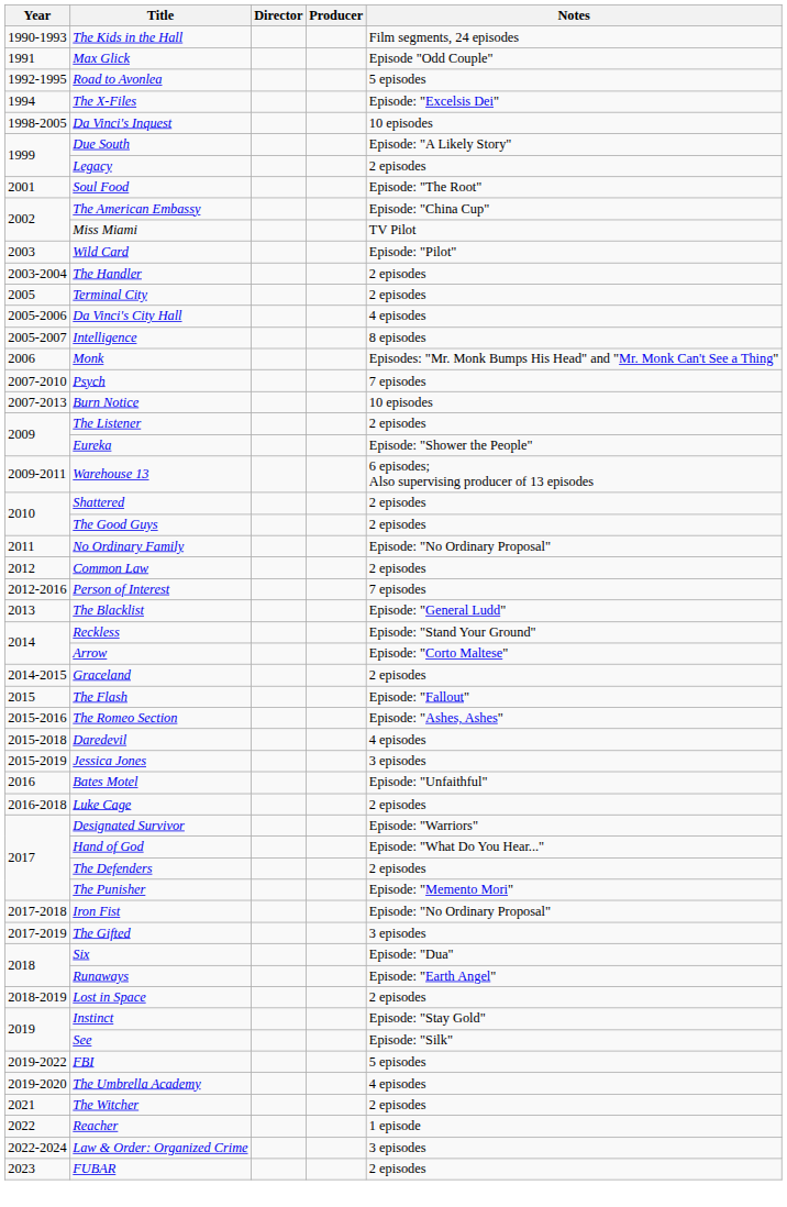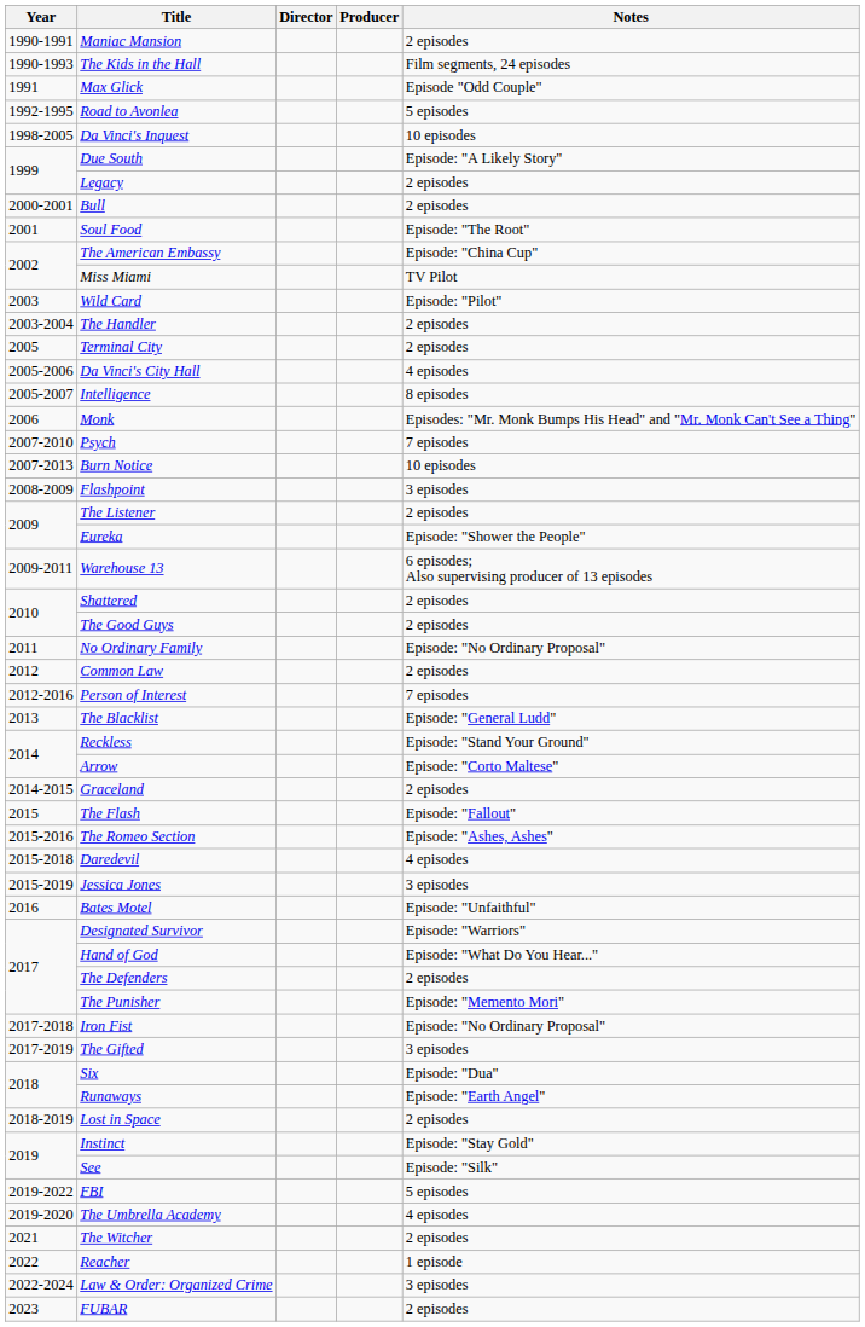+ row: 1990-1991 | Maniac Mansion | 2 episodes
- row: 1994 | The X-Files | Episode: "Excelsis Dei"
+ row: 2000-2001 | Bull | 2 episodes
+ row: 2008-2009 | Flashpoint | 3 episodes
- row: 2016-2018 | Luke Cage | 2 episodes
